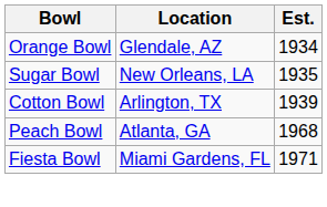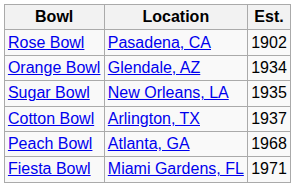+ row: Rose Bowl | Pasadena, CA | 1902
Cotton Bowl | Est.: 1939 -> 1937
